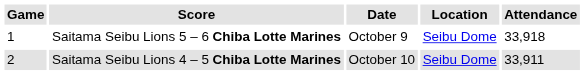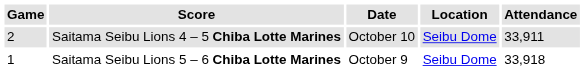rows swapped: Saitama Seibu Lions 5 – 6 Chiba Lotte Marines <-> Saitama Seibu Lions 4 – 5 Chiba Lotte Marines
